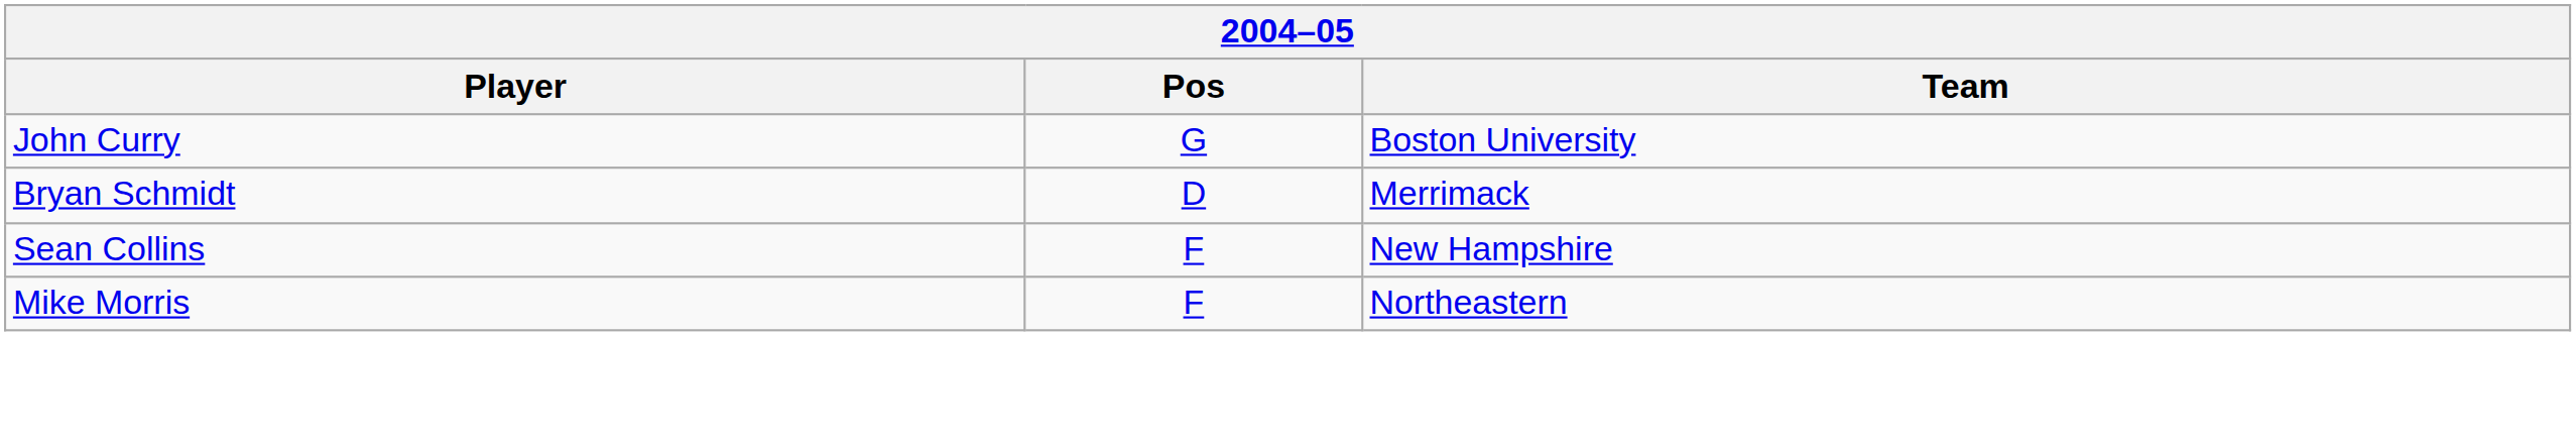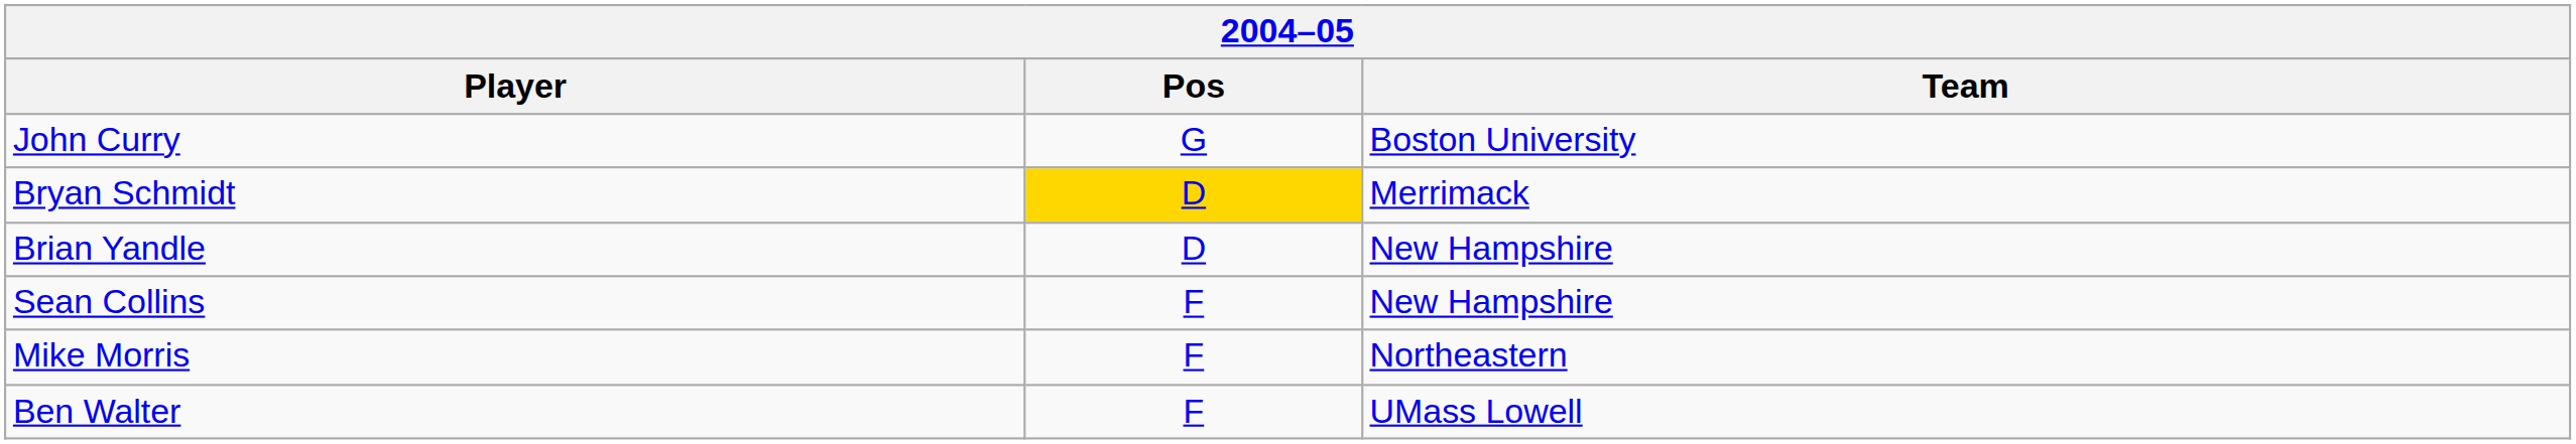Bryan Schmidt | Pos: no background -> gold background
+ row: Brian Yandle | D | New Hampshire
+ row: Ben Walter | F | UMass Lowell
